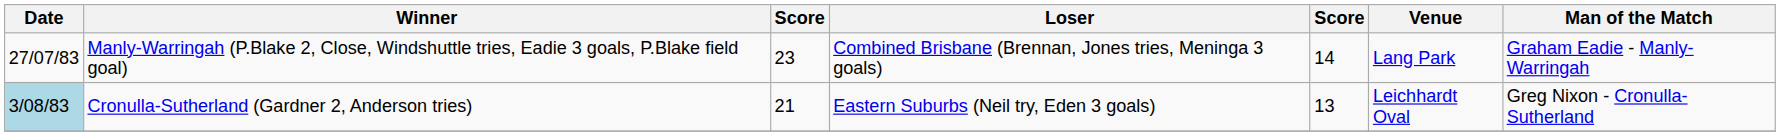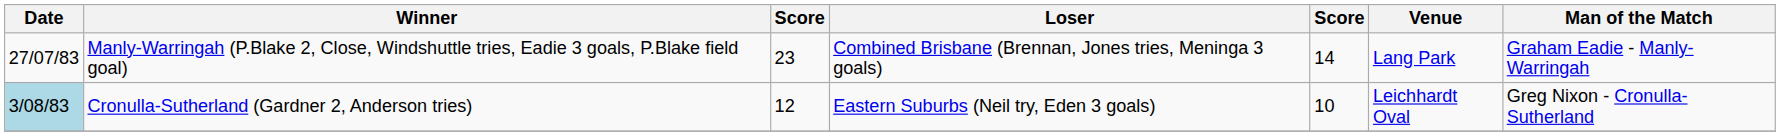Cronulla-Sutherland (Gardner 2, Anderson tries) | column 3: 21 -> 12
Cronulla-Sutherland (Gardner 2, Anderson tries) | column 5: 13 -> 10
